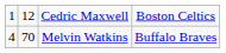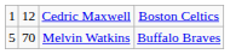Melvin Watkins | column 1: 4 -> 5
